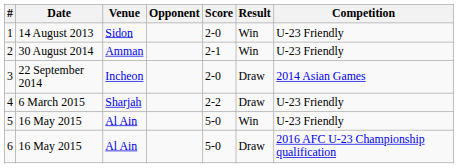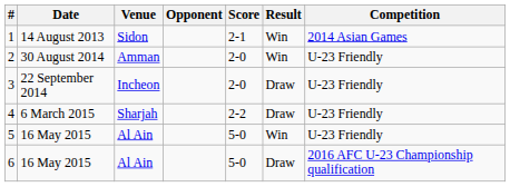1 | Score: 2-0 -> 2-1
1 | Competition: U-23 Friendly -> 2014 Asian Games
2 | Score: 2-1 -> 2-0
3 | Competition: 2014 Asian Games -> U-23 Friendly
